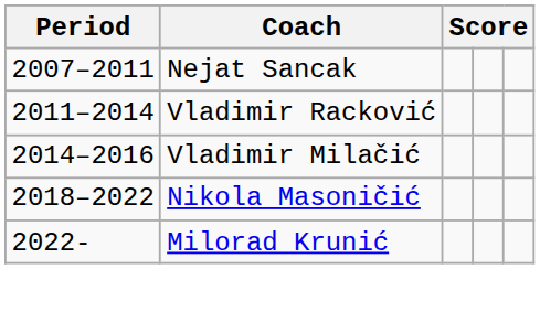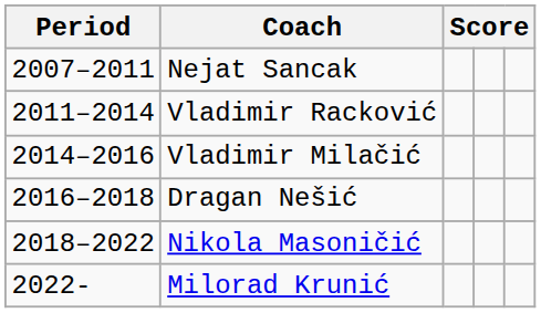+ row: 2016–2018 | Dragan Nešić
